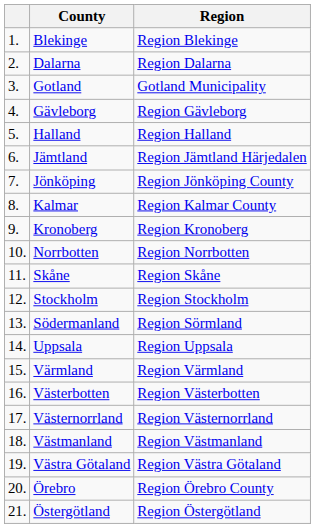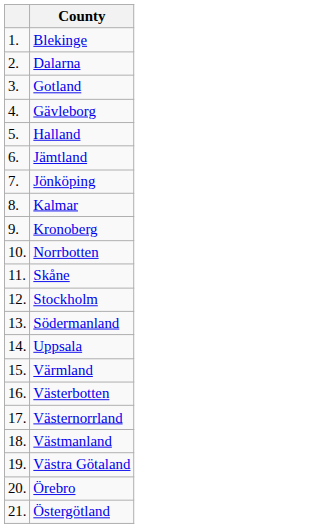- column: Region | Region Blekinge | Region Dalarna | Gotland Municipality | Region Gävleborg | Region Halland | Region Jämtland Härjedalen | Region Jönköping County | Region Kalmar County | Region Kronoberg | Region Norrbotten | Region Skåne | Region Stockholm | Region Sörmland | Region Uppsala | Region Värmland | Region Västerbotten | Region Västernorrland | Region Västmanland | Region Västra Götaland | Region Örebro County | Region Östergötland
